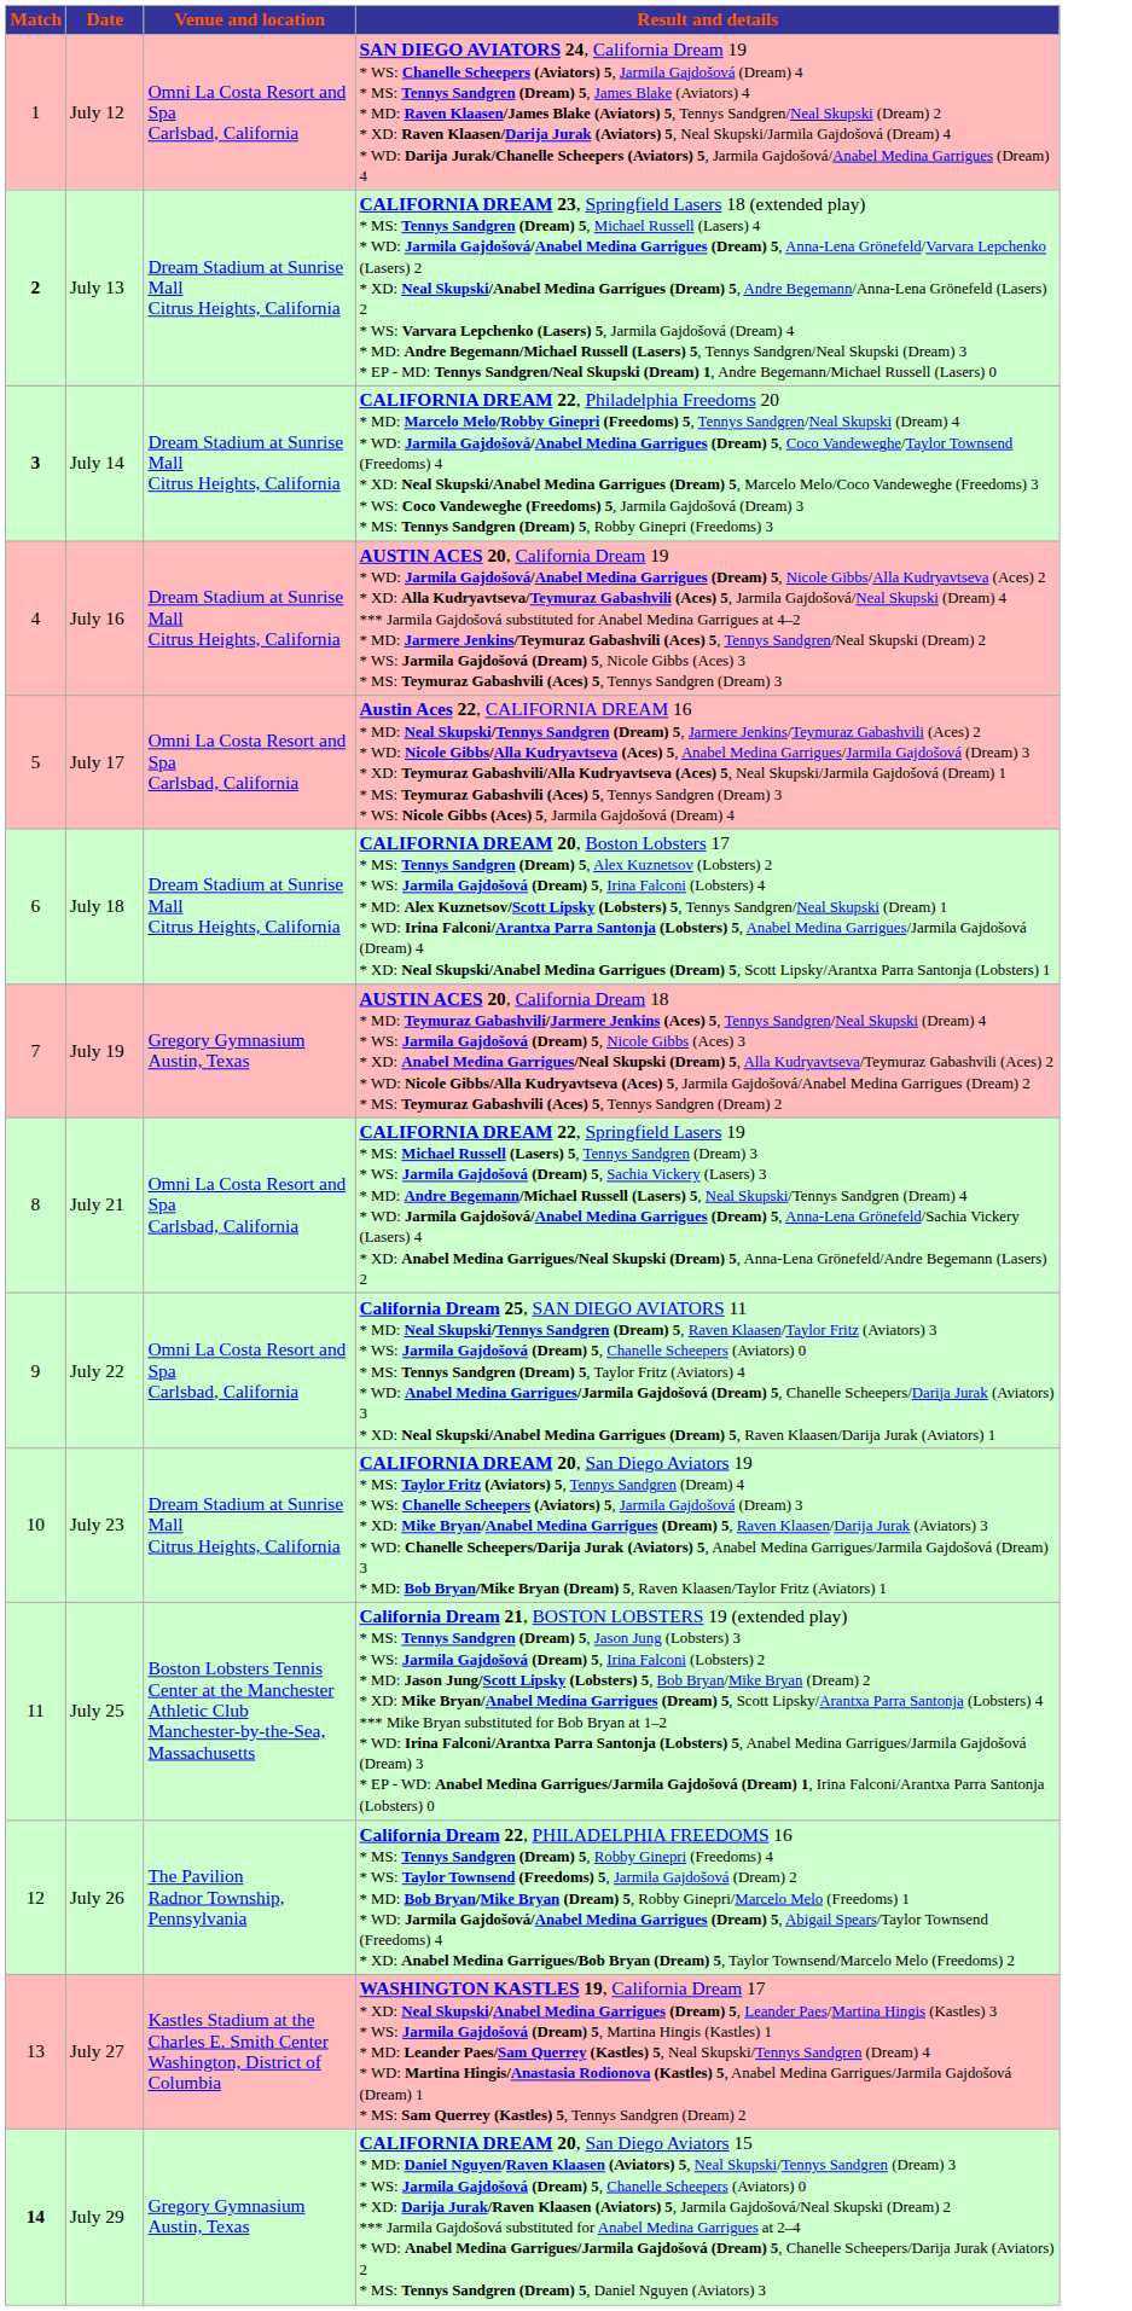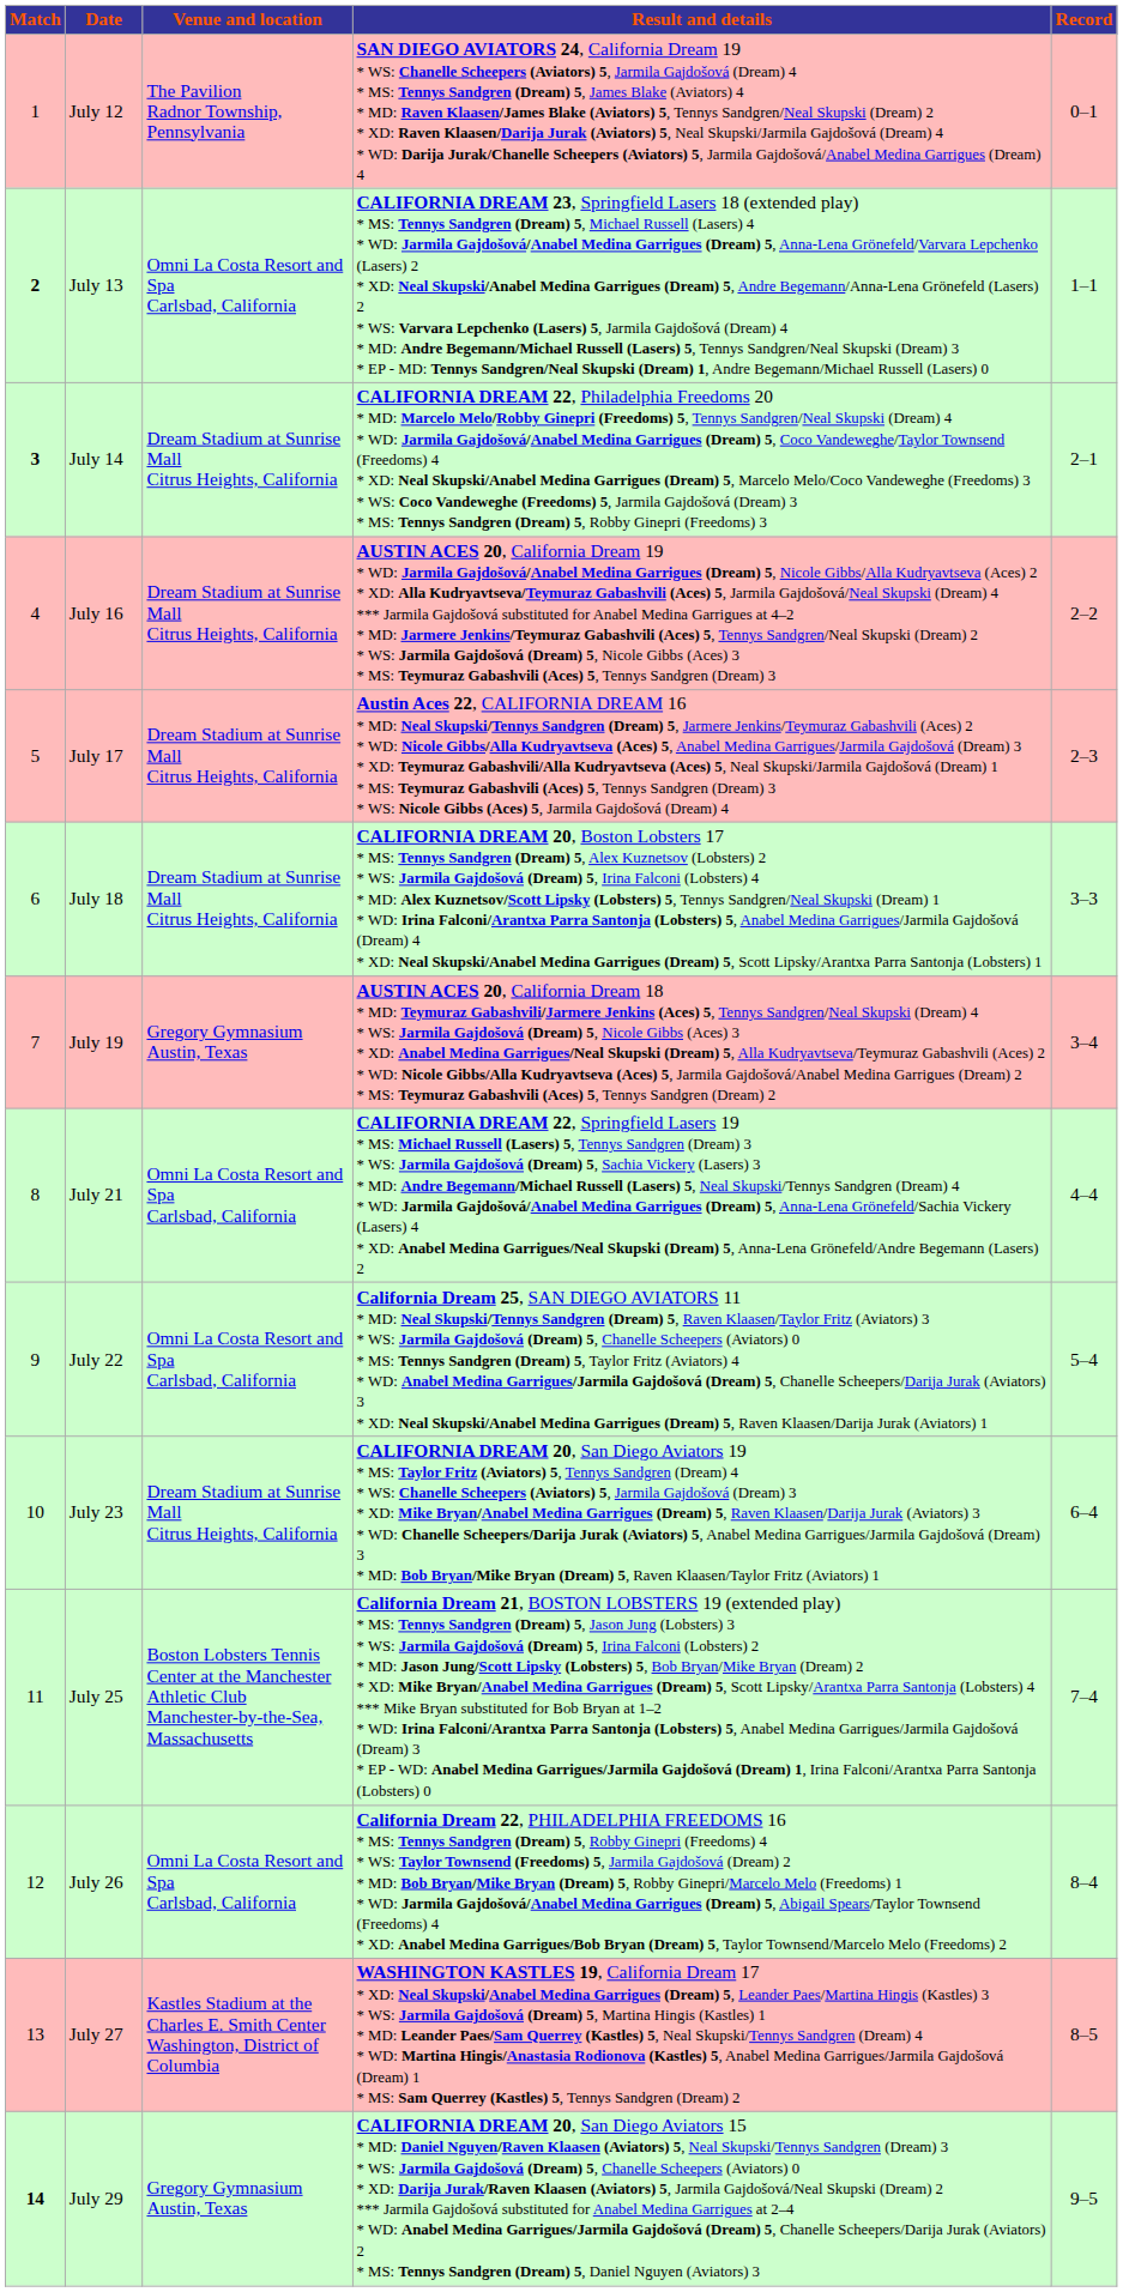+ column: Record | 0–1 | 1–1 | 2–1 | 2–2 | 2–3 | 3–3 | 3–4 | 4–4 | 5–4 | 6–4 | 7–4 | 8–4 | 8–5 | 9–5
July 12 | Venue and location: Omni La Costa Resort and Spa Carlsbad, California -> The Pavilion Radnor Township, Pennsylvania
July 13 | Venue and location: Dream Stadium at Sunrise Mall Citrus Heights, California -> Omni La Costa Resort and Spa Carlsbad, California
July 17 | Venue and location: Omni La Costa Resort and Spa Carlsbad, California -> Dream Stadium at Sunrise Mall Citrus Heights, California
July 26 | Venue and location: The Pavilion Radnor Township, Pennsylvania -> Omni La Costa Resort and Spa Carlsbad, California
